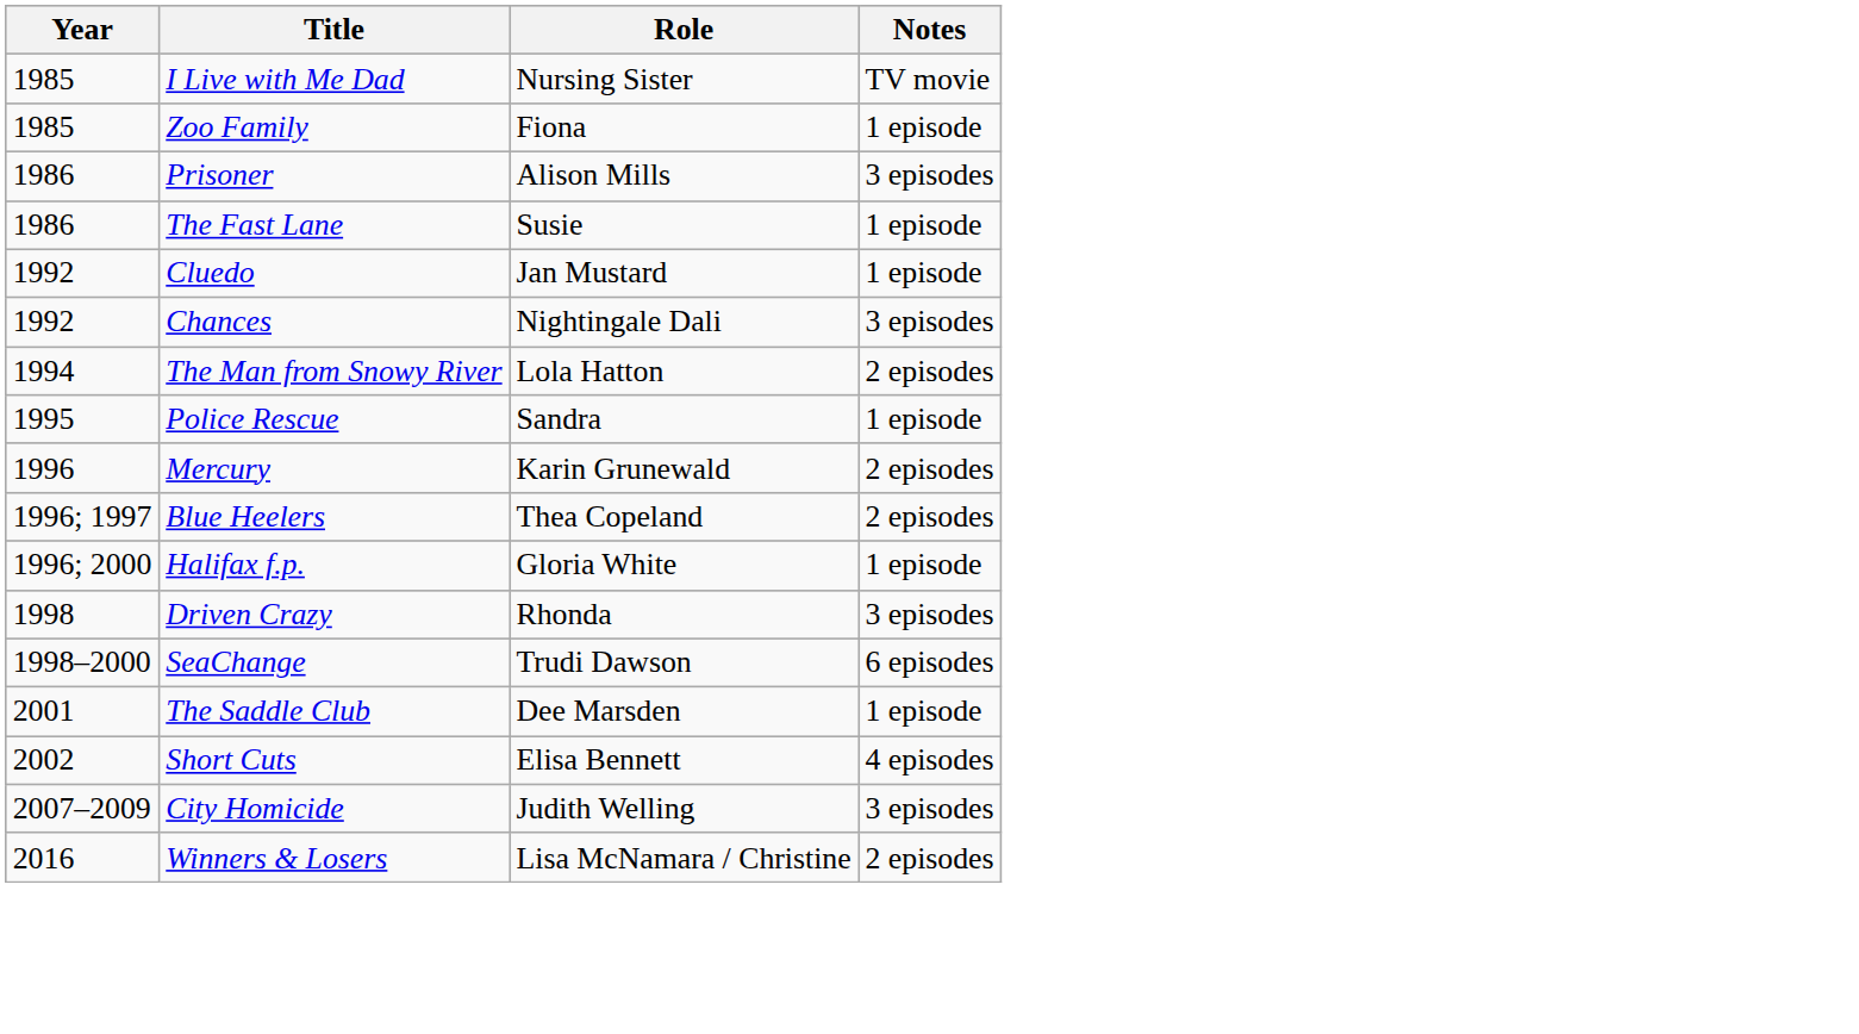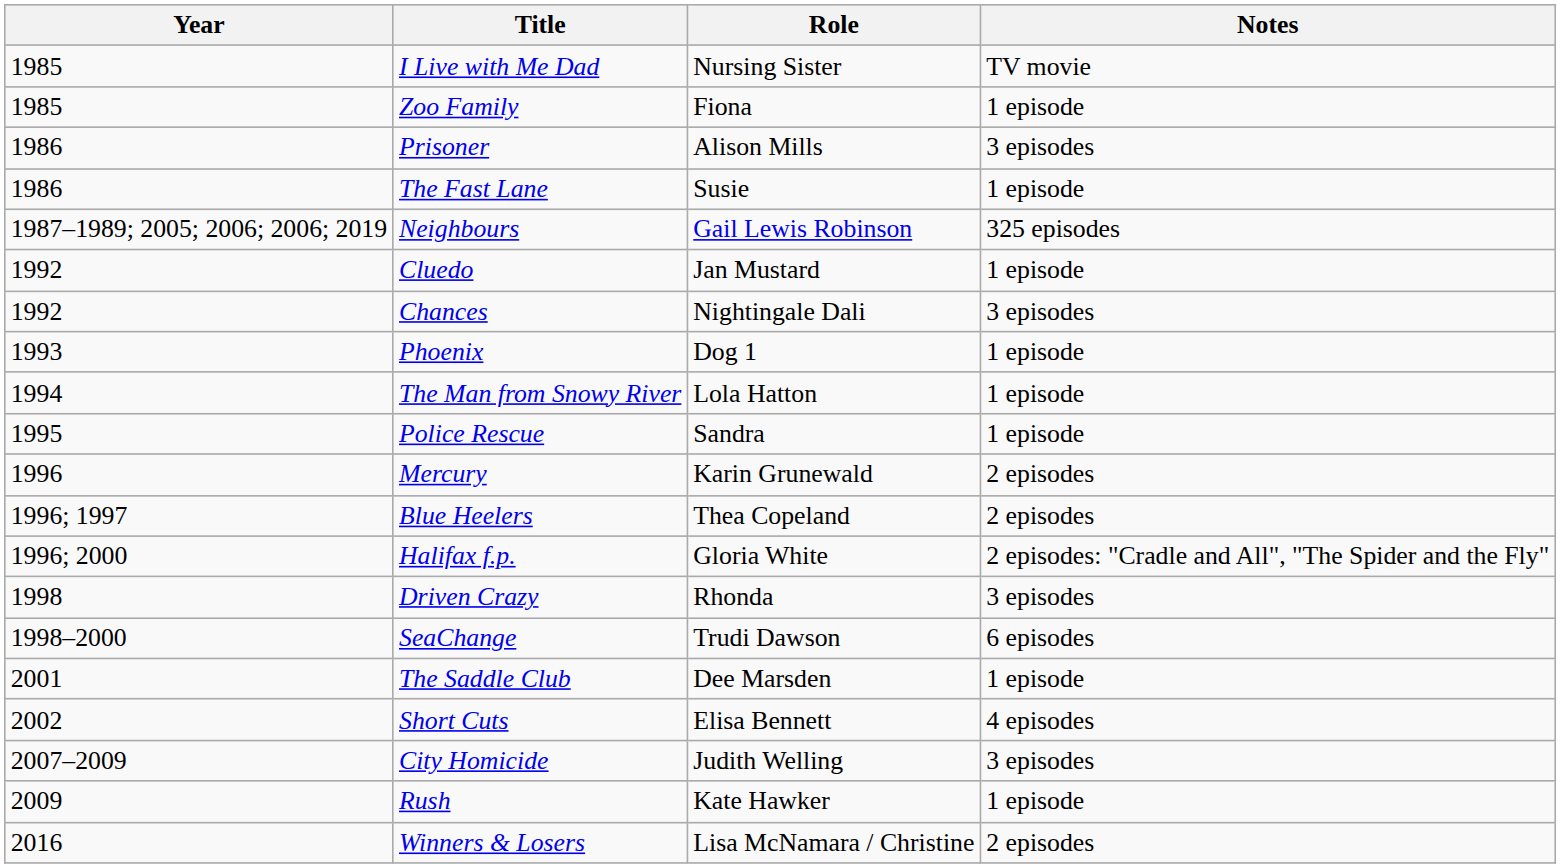+ row: 1987–1989; 2005; 2006; 2006; 2019 | Neighbours | Gail Lewis Robinson | 325 episodes
+ row: 1993 | Phoenix | Dog 1 | 1 episode
The Man from Snowy River | Notes: 2 episodes -> 1 episode
Halifax f.p. | Notes: 1 episode -> 2 episodes: "Cradle and All", "The Spider and the Fly"
+ row: 2009 | Rush | Kate Hawker | 1 episode
